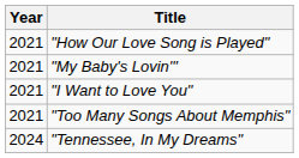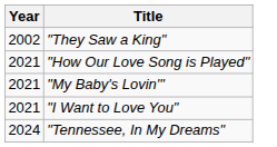+ row: 2002 | "They Saw a King"
- row: 2021 | "Too Many Songs About Memphis"
